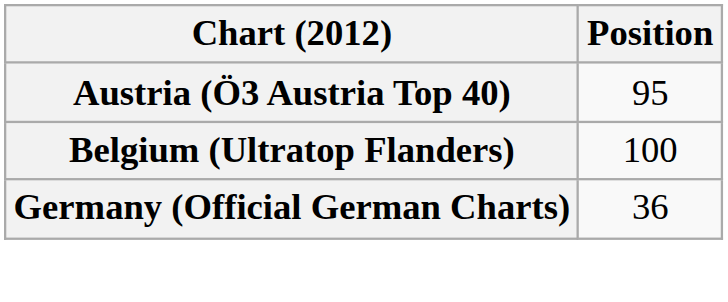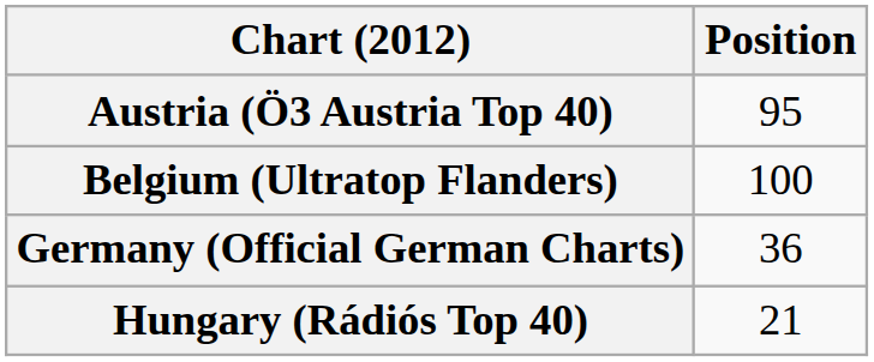+ row: Hungary (Rádiós Top 40) | 21
